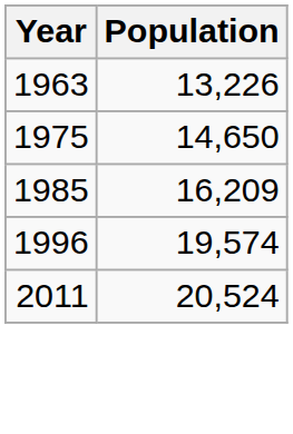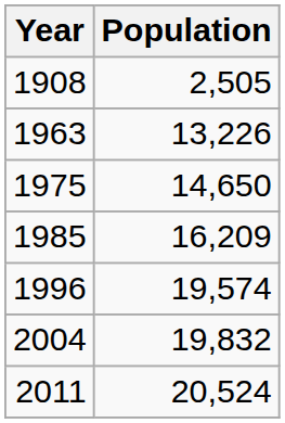+ row: 1908 | 2,505
+ row: 2004 | 19,832
